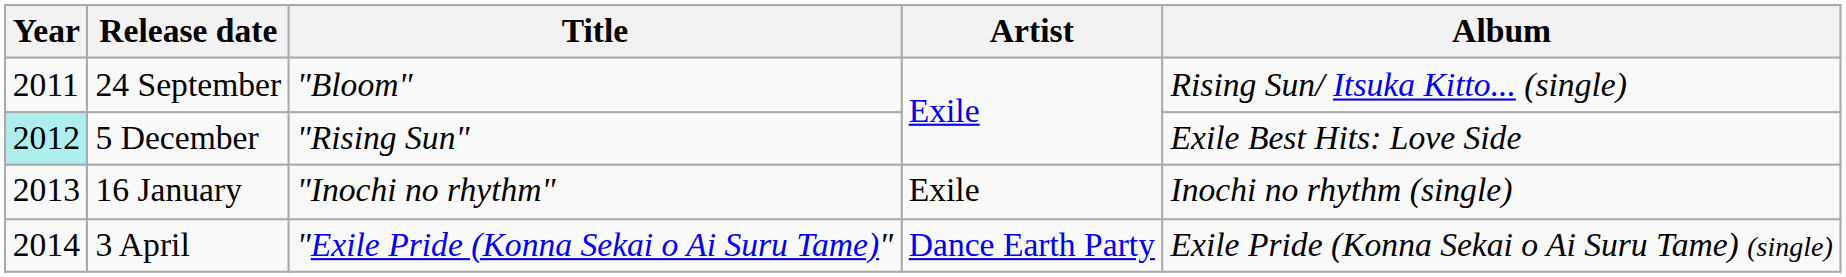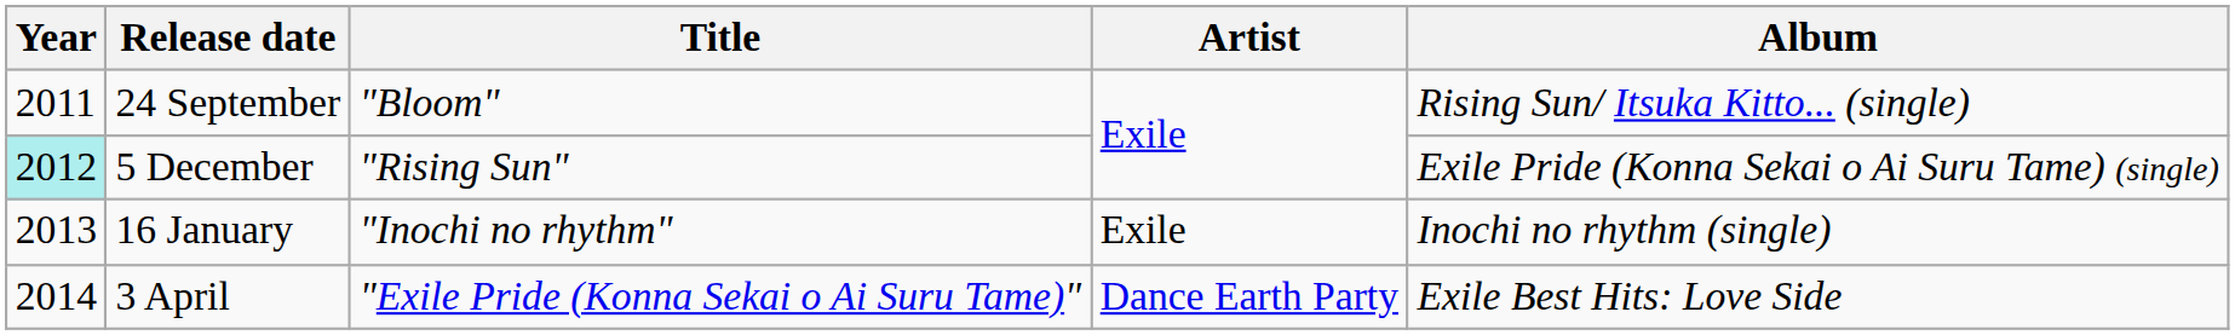5 December | Album: Exile Best Hits: Love Side -> Exile Pride (Konna Sekai o Ai Suru Tame) (single)
3 April | Album: Exile Pride (Konna Sekai o Ai Suru Tame) (single) -> Exile Best Hits: Love Side
